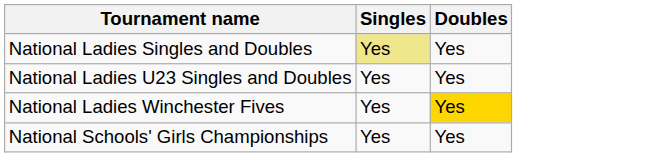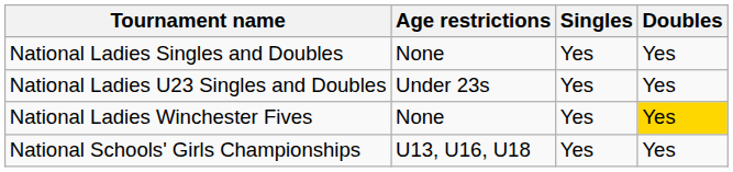+ column: Age restrictions | None | Under 23s | None | U13, U16, U18
National Ladies Singles and Doubles | Singles: khaki background -> no background
